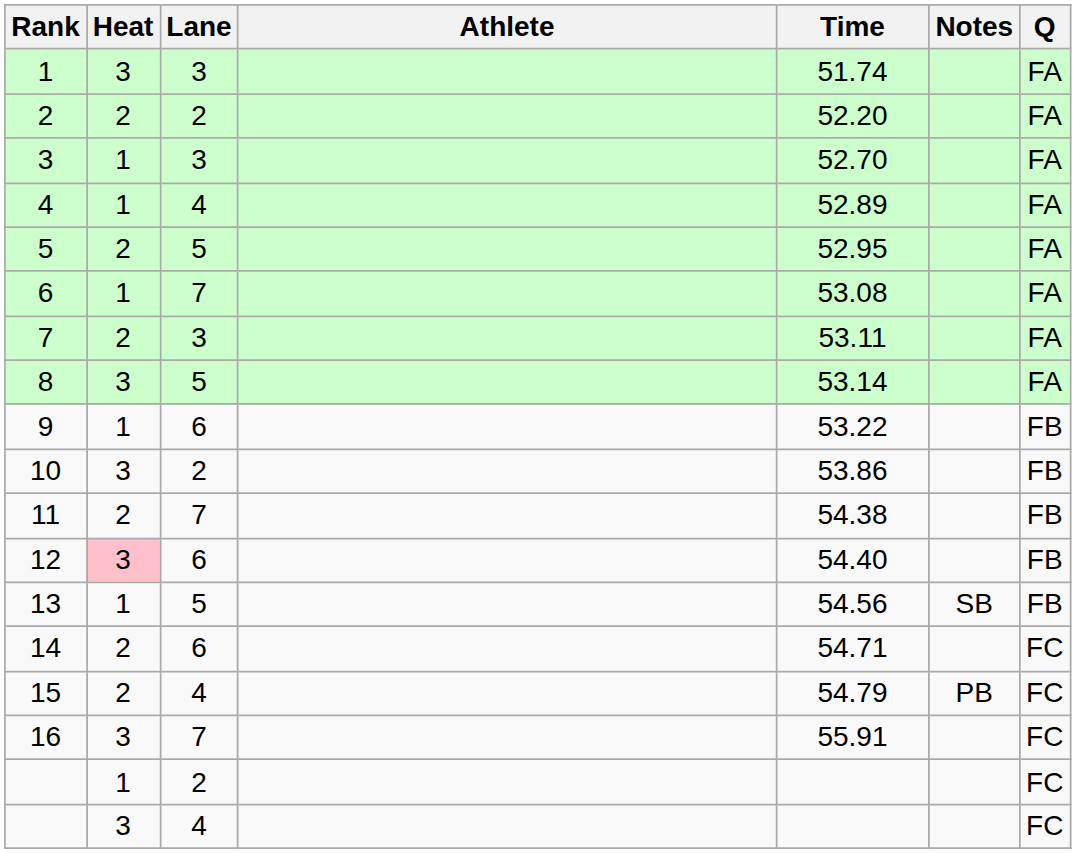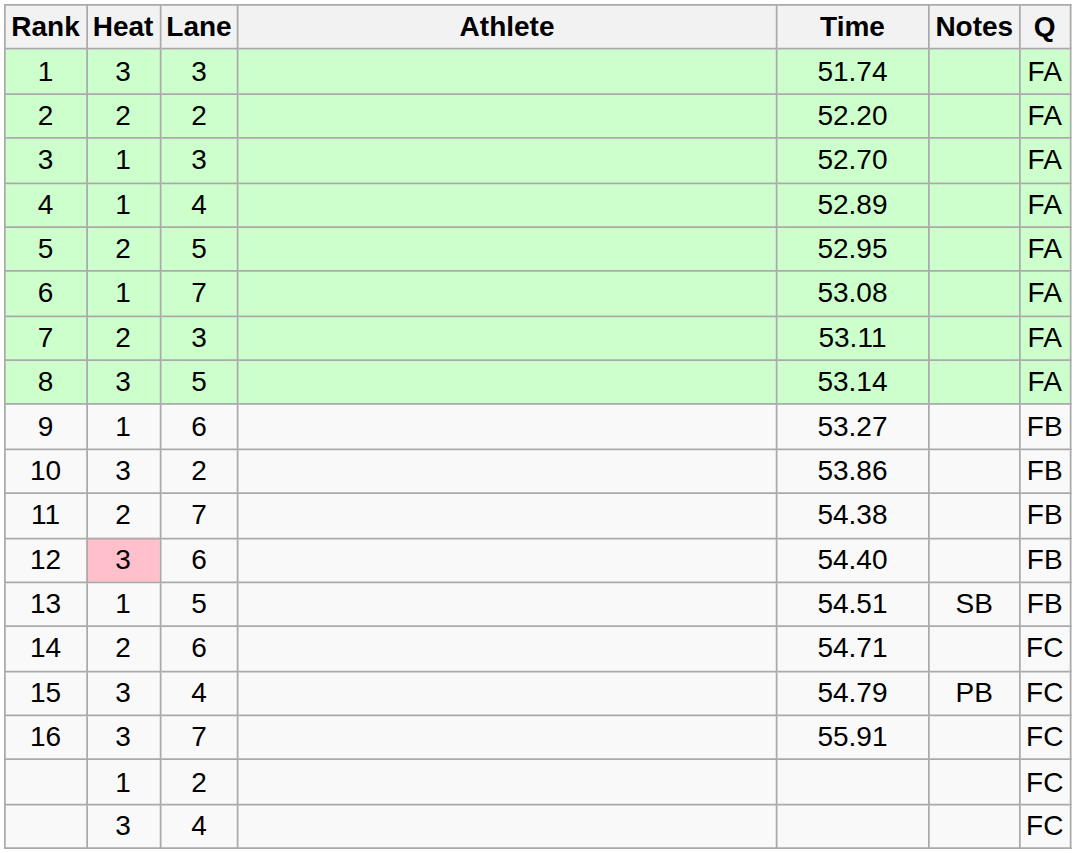9 | Time: 53.22 -> 53.27
13 | Time: 54.56 -> 54.51
15 | Heat: 2 -> 3
